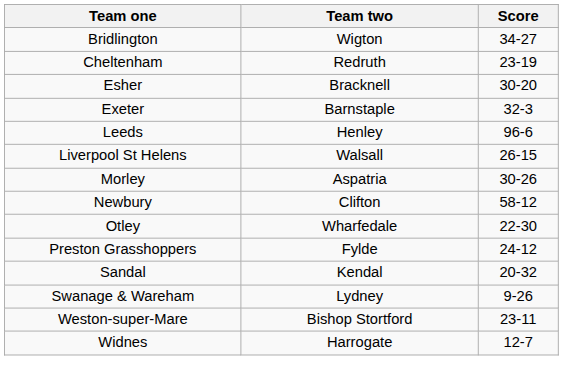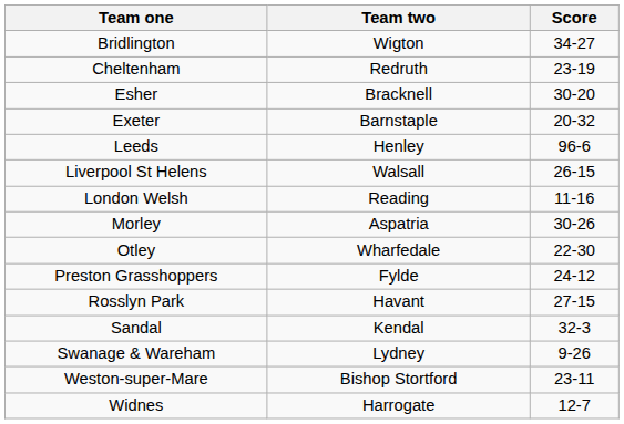Exeter | Score: 32-3 -> 20-32
+ row: London Welsh | Reading | 11-16
- row: Newbury | Clifton | 58-12
+ row: Rosslyn Park | Havant | 27-15
Sandal | Score: 20-32 -> 32-3
